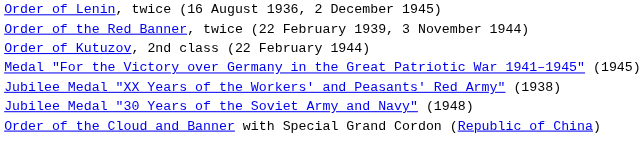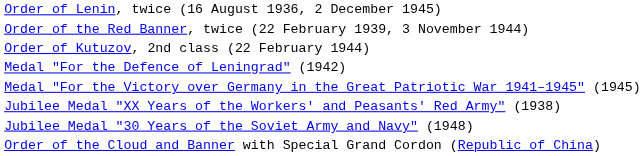+ row: Medal "For the Defence of Leningrad" (1942)
